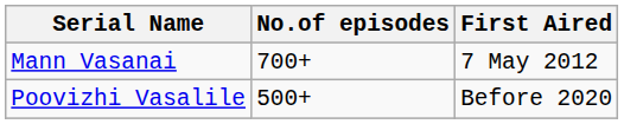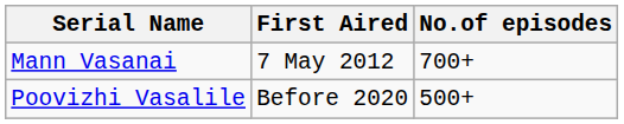columns swapped: First Aired <-> No.of episodes
